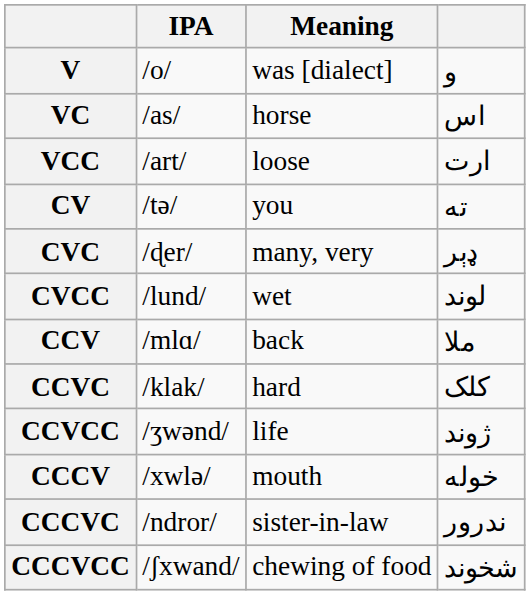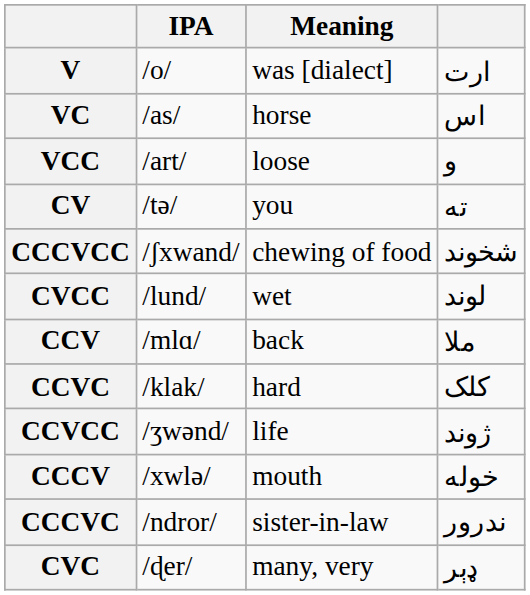V | column 4: و -> ارت
VCC | column 4: ارت -> و
rows swapped: CVC <-> CCCVCC
